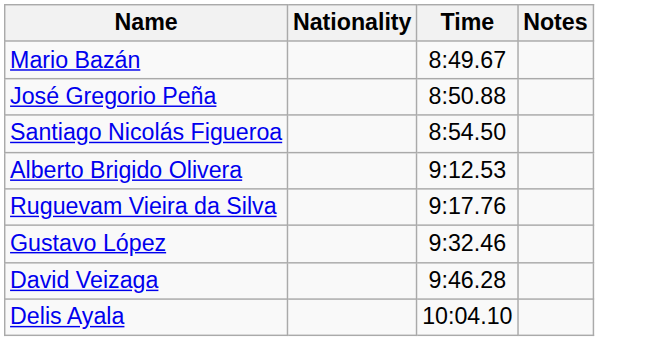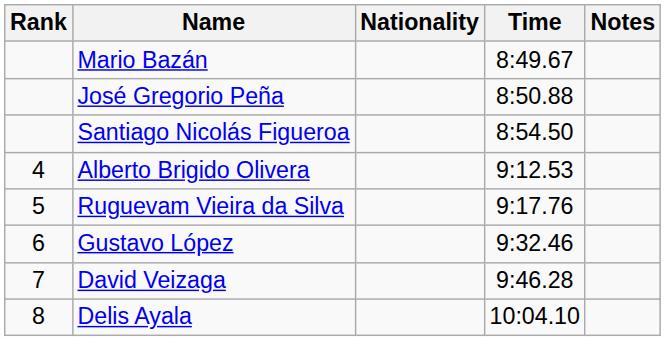+ column: Rank | 4 | 5 | 6 | 7 | 8
